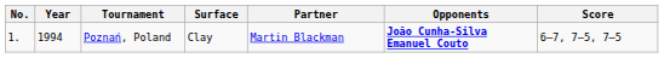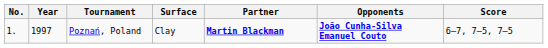Poznań, Poland | Year: 1994 -> 1997
Poznań, Poland | Partner: normal -> bold
